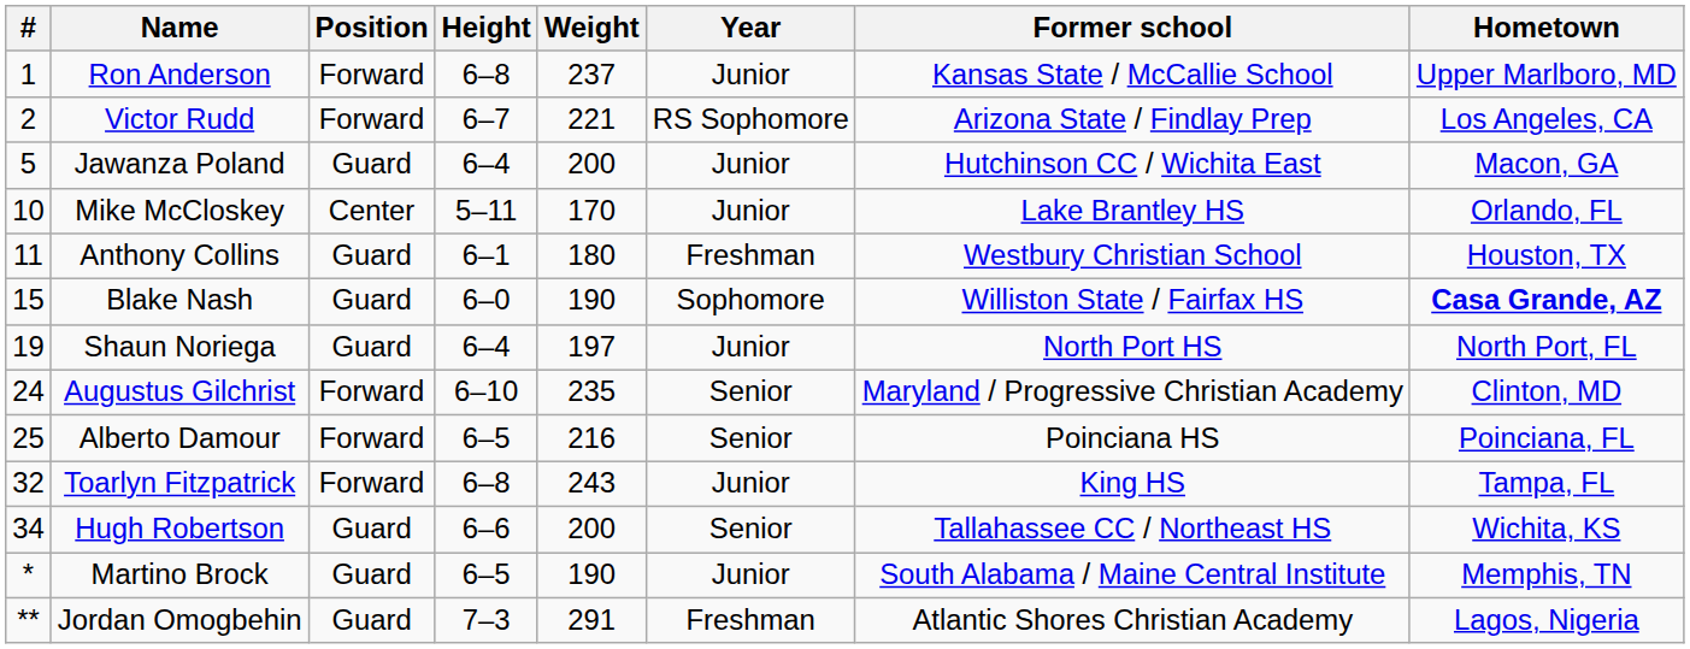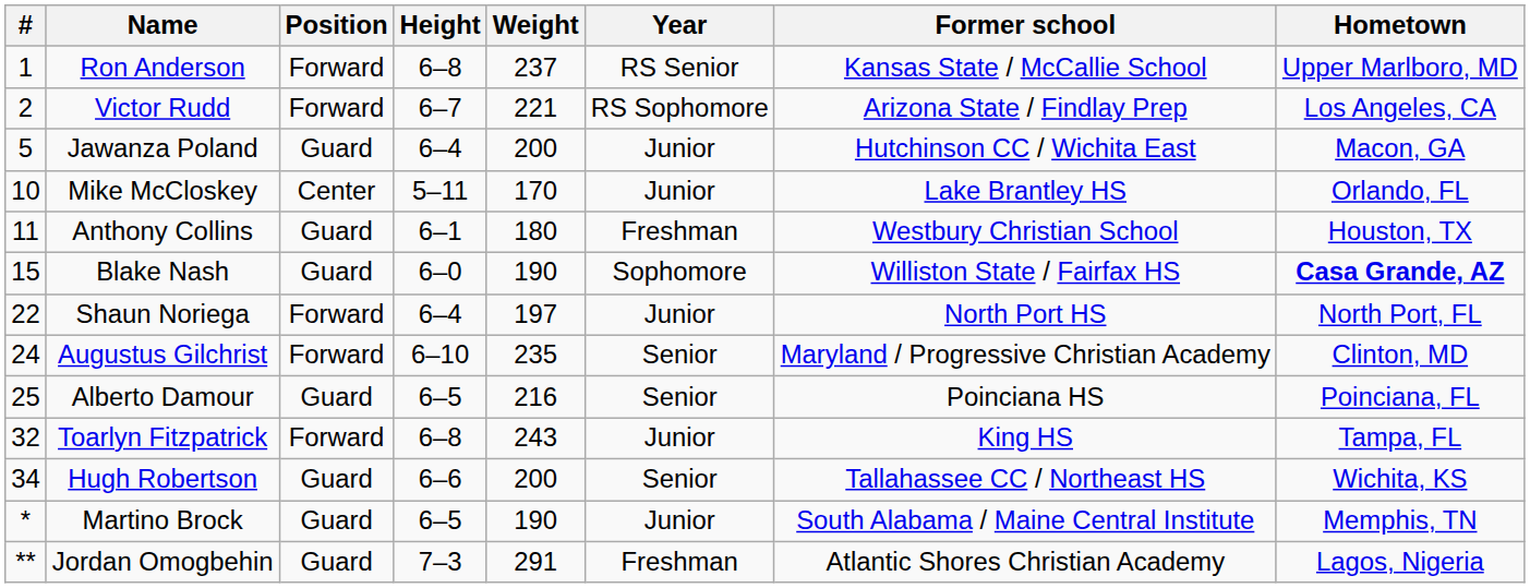Ron Anderson | Year: Junior -> RS Senior
Shaun Noriega | #: 19 -> 22
Shaun Noriega | Position: Guard -> Forward
Alberto Damour | Position: Forward -> Guard
